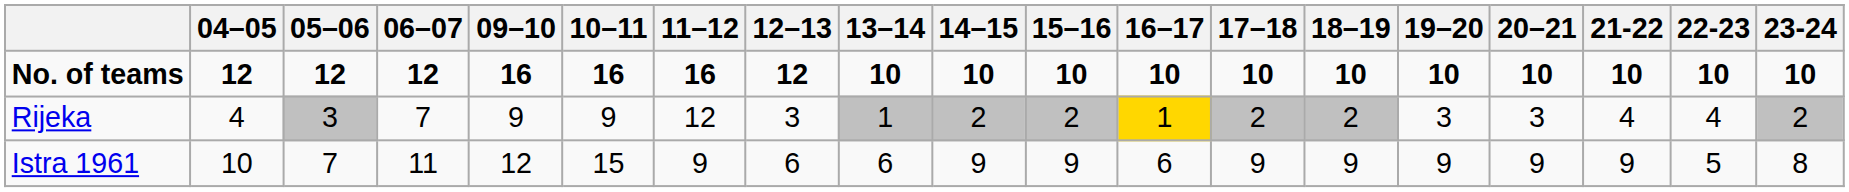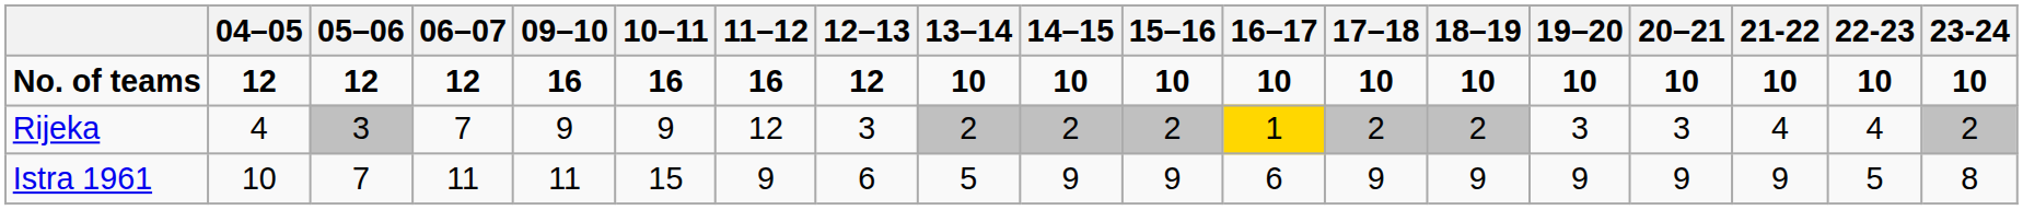Rijeka | 13–14: 1 -> 2
Istra 1961 | 09–10: 12 -> 11
Istra 1961 | 13–14: 6 -> 5
